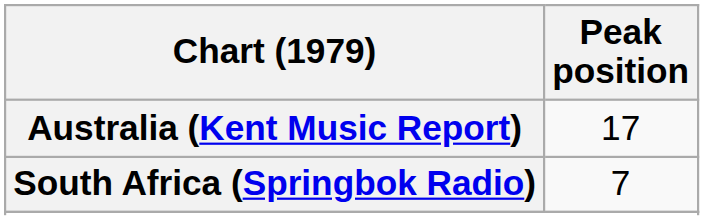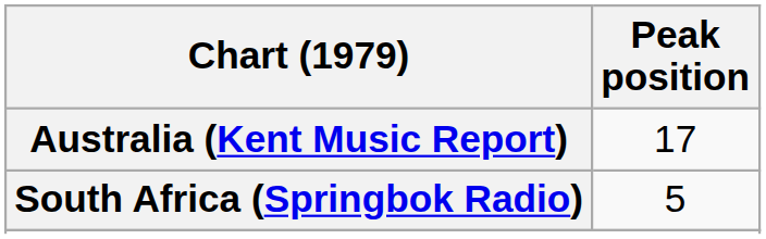South Africa (Springbok Radio) | Peak position: 7 -> 5
